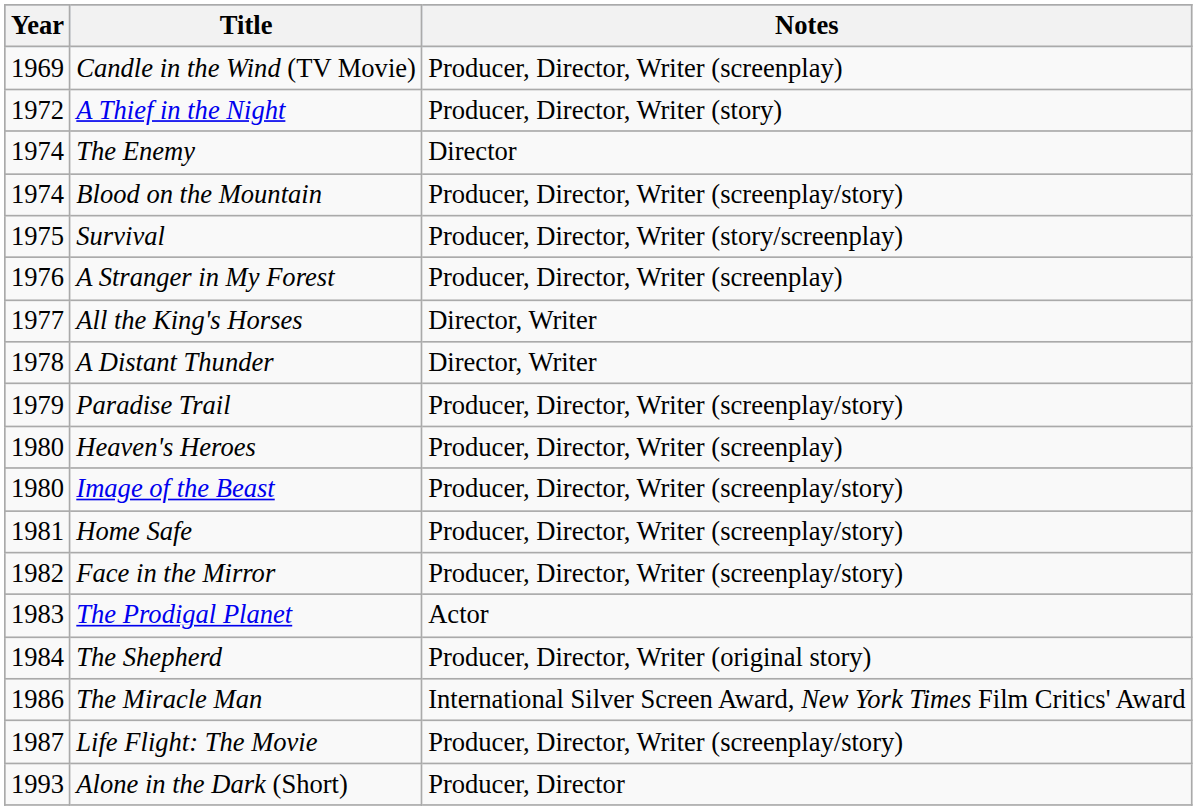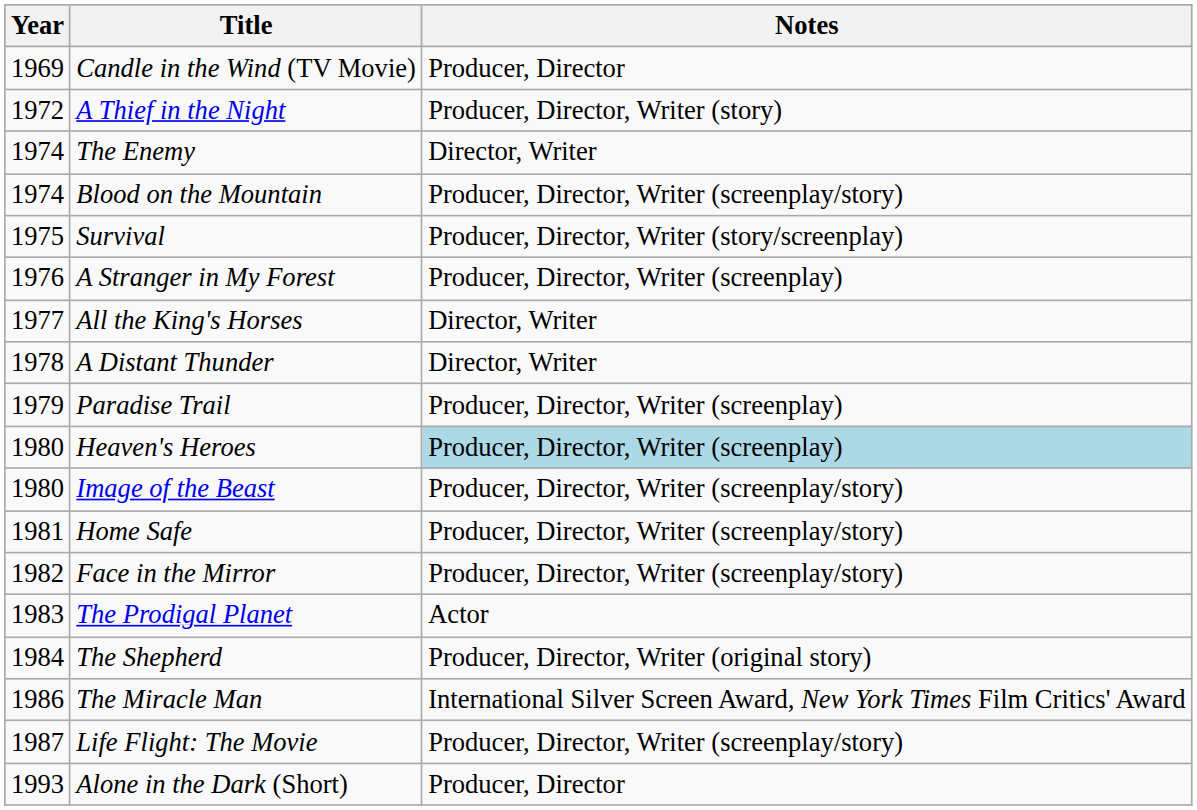Candle in the Wind (TV Movie) | Notes: Producer, Director, Writer (screenplay) -> Producer, Director
The Enemy | Notes: Director -> Director, Writer
Paradise Trail | Notes: Producer, Director, Writer (screenplay/story) -> Producer, Director, Writer (screenplay)
Heaven's Heroes | Notes: no background -> lightblue background
